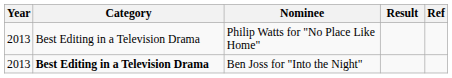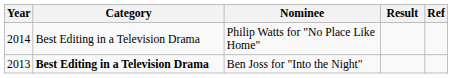Philip Watts for "No Place Like Home" | Year: 2013 -> 2014
